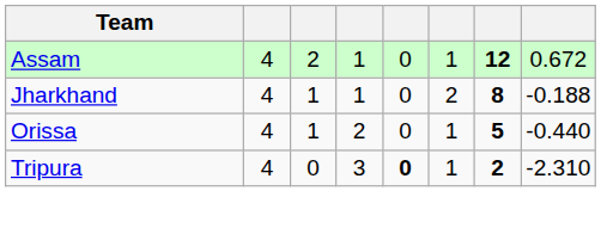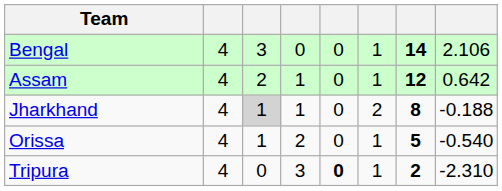+ row: Bengal | 4 | 3 | 0 | 0 | 1 | 14 | 2.106
Assam | column 8: 0.672 -> 0.642
Jharkhand | column 3: no background -> lightgrey background
Orissa | column 8: -0.440 -> -0.540
